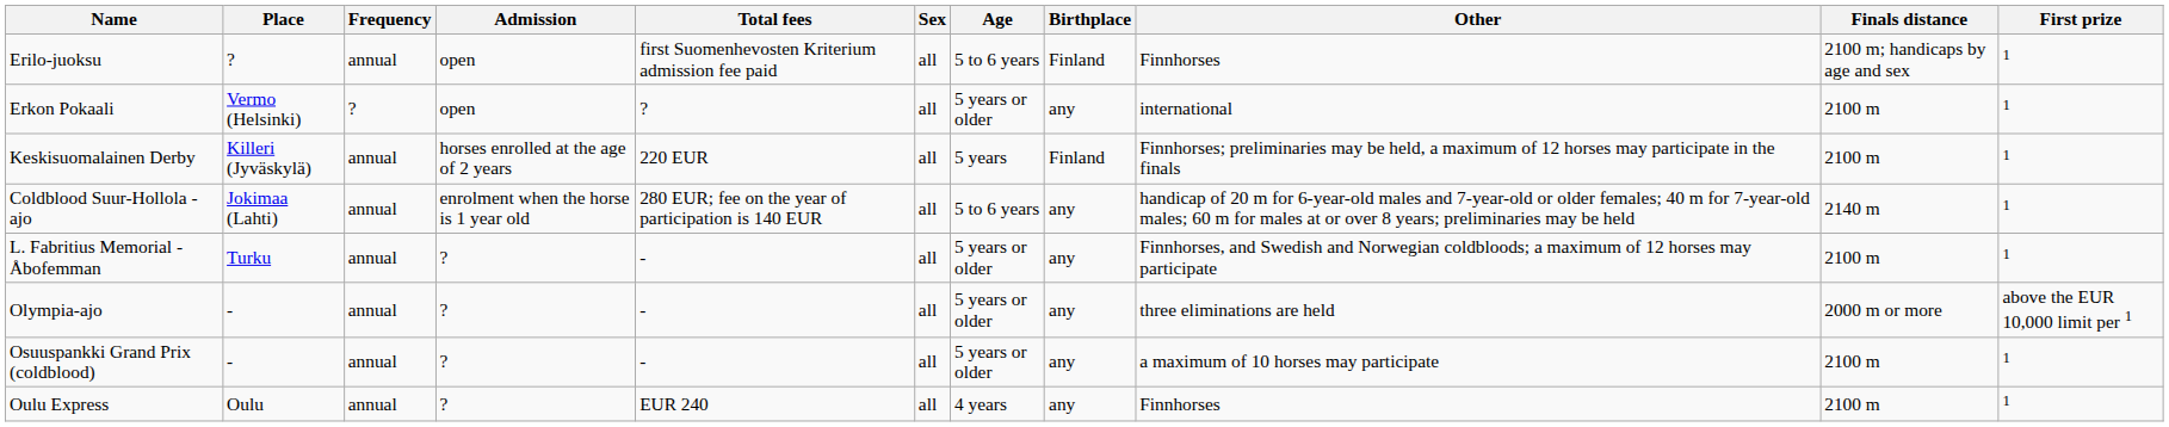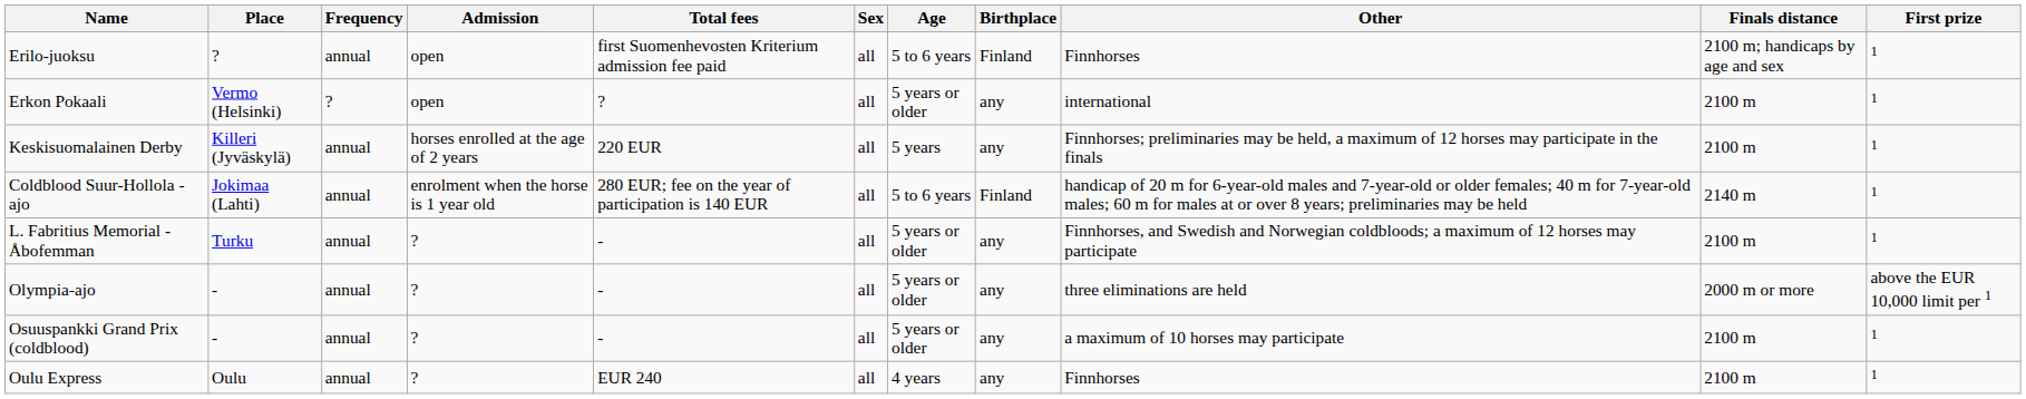Keskisuomalainen Derby | Birthplace: Finland -> any
Coldblood Suur-Hollola -ajo | Birthplace: any -> Finland
